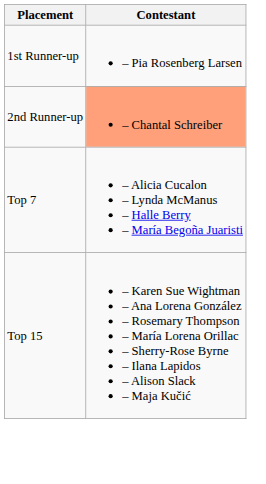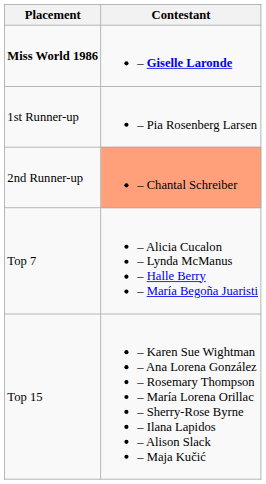+ row: Miss World 1986 | – Giselle Laronde
